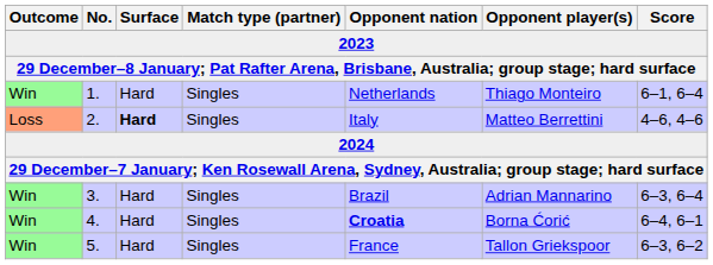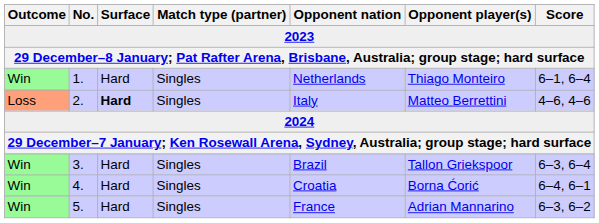3. | Opponent player(s): Adrian Mannarino -> Tallon Griekspoor
4. | Opponent nation: bold -> normal
5. | Opponent player(s): Tallon Griekspoor -> Adrian Mannarino
